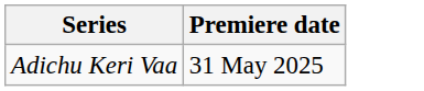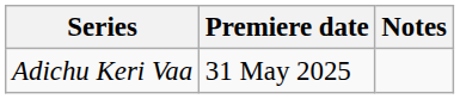+ column: Notes
